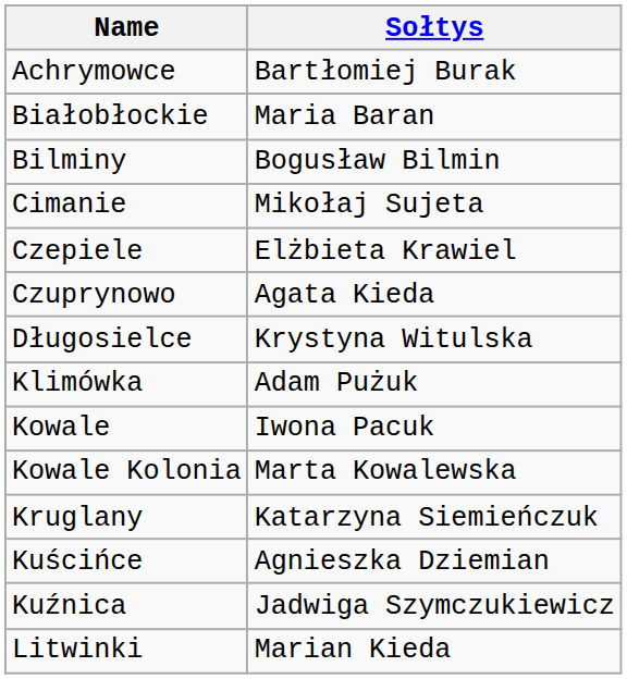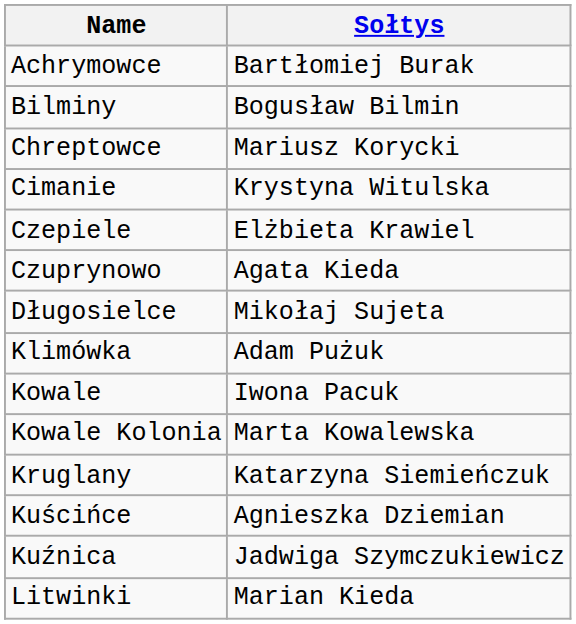- row: Białobłockie | Maria Baran
+ row: Chreptowce | Mariusz Korycki
Cimanie | Sołtys: Mikołaj Sujeta -> Krystyna Witulska
Długosielce | Sołtys: Krystyna Witulska -> Mikołaj Sujeta
